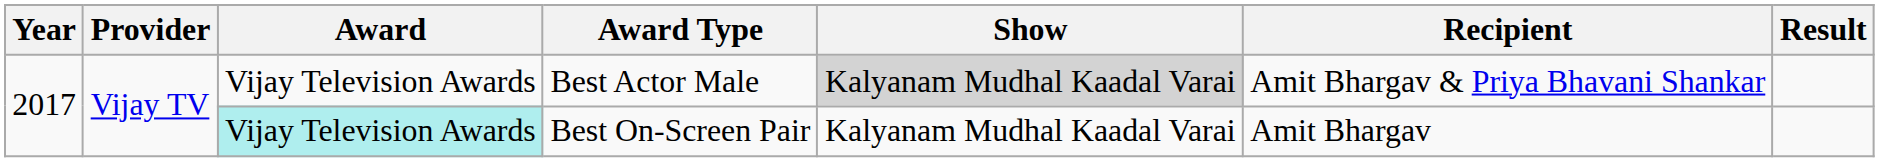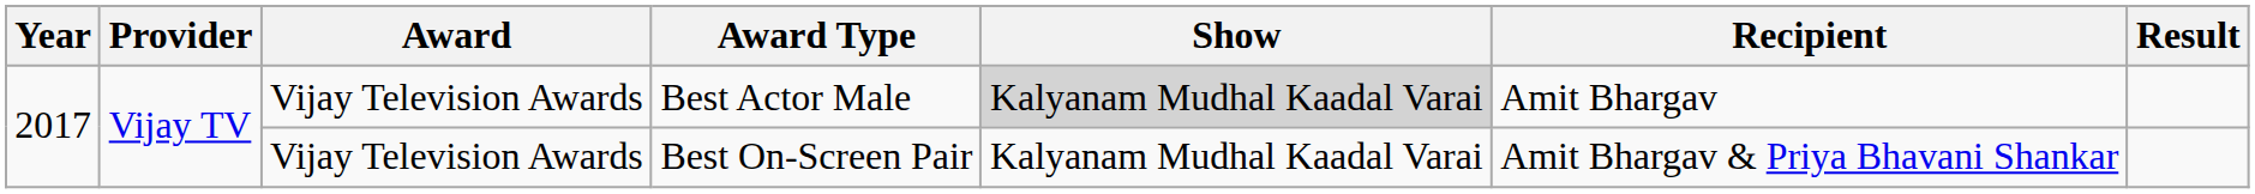Best Actor Male | Recipient: Amit Bhargav & Priya Bhavani Shankar -> Amit Bhargav
Best On-Screen Pair | Award: paleturquoise background -> no background
Best On-Screen Pair | Recipient: Amit Bhargav -> Amit Bhargav & Priya Bhavani Shankar
